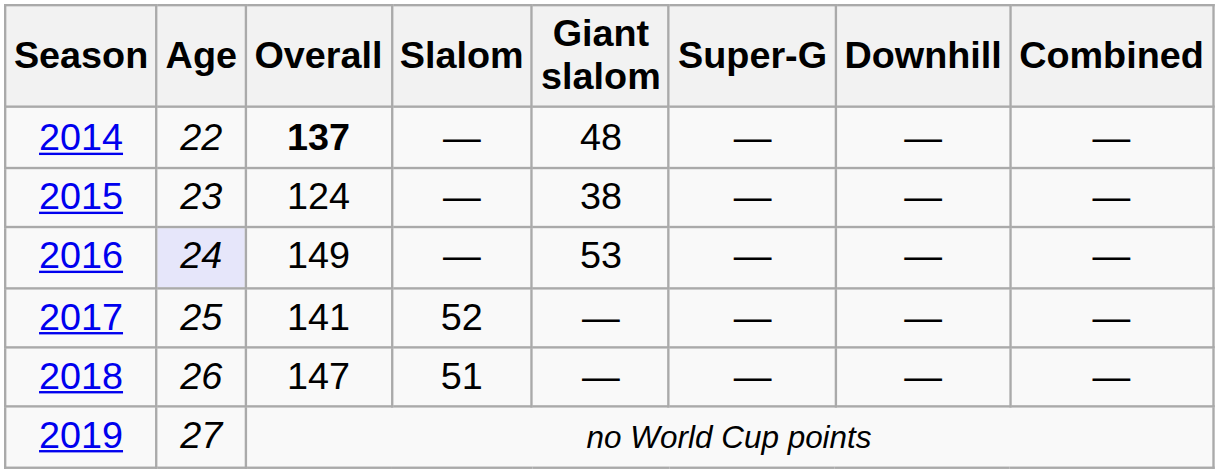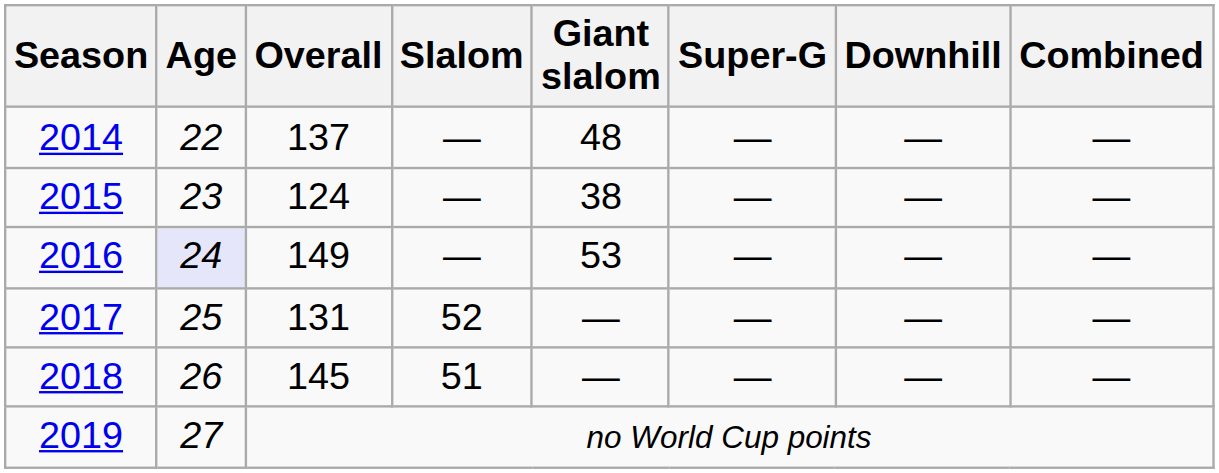2014 | Overall: bold -> normal
2017 | Overall: 141 -> 131
2018 | Overall: 147 -> 145
